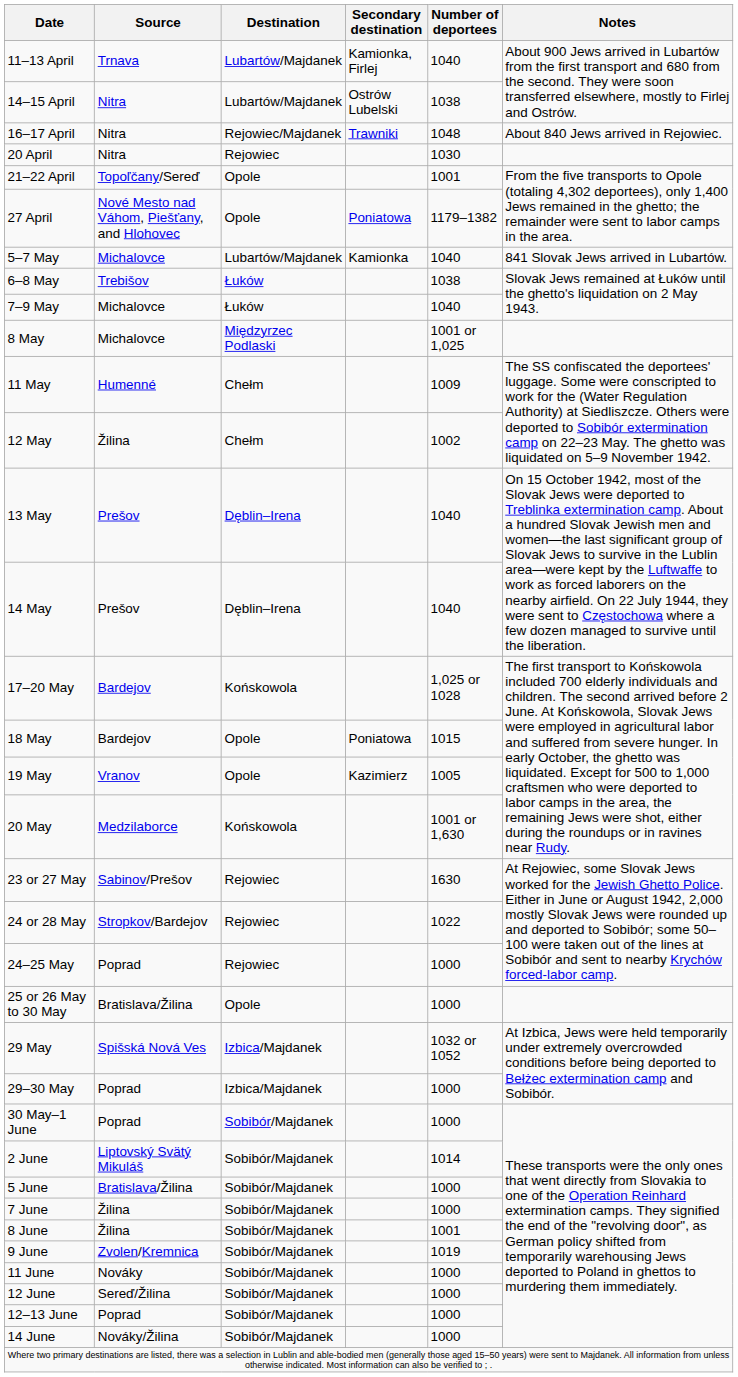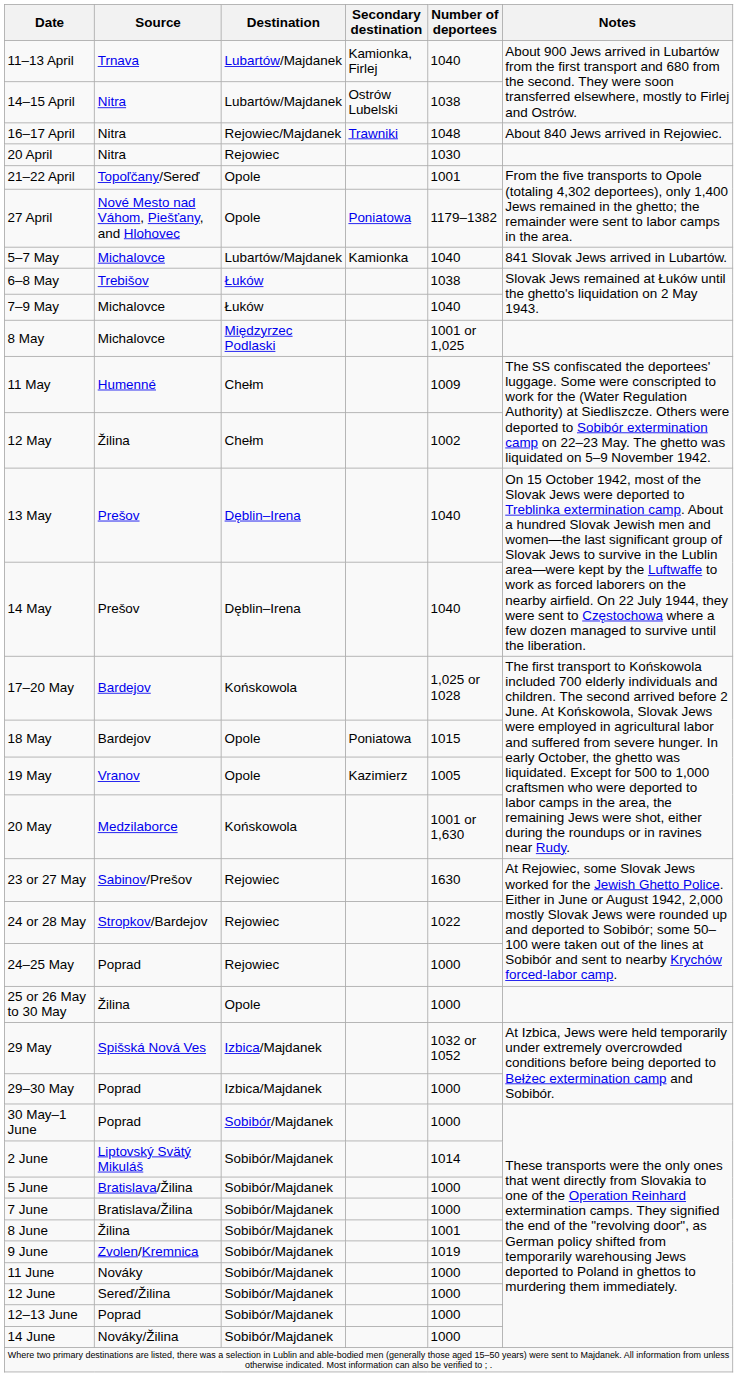25 or 26 May to 30 May | Source: Bratislava/Žilina -> Žilina
7 June | Source: Žilina -> Bratislava/Žilina
